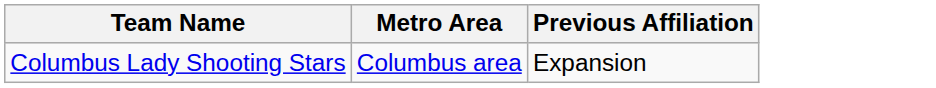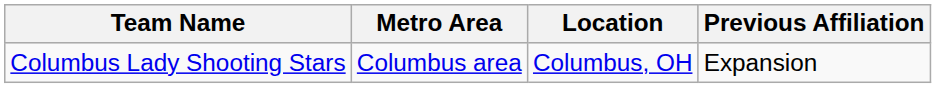+ column: Location | Columbus, OH
